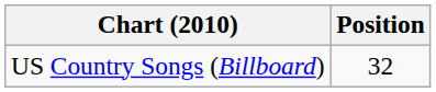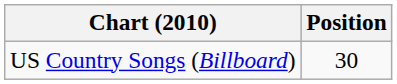US Country Songs (Billboard) | Position: 32 -> 30
